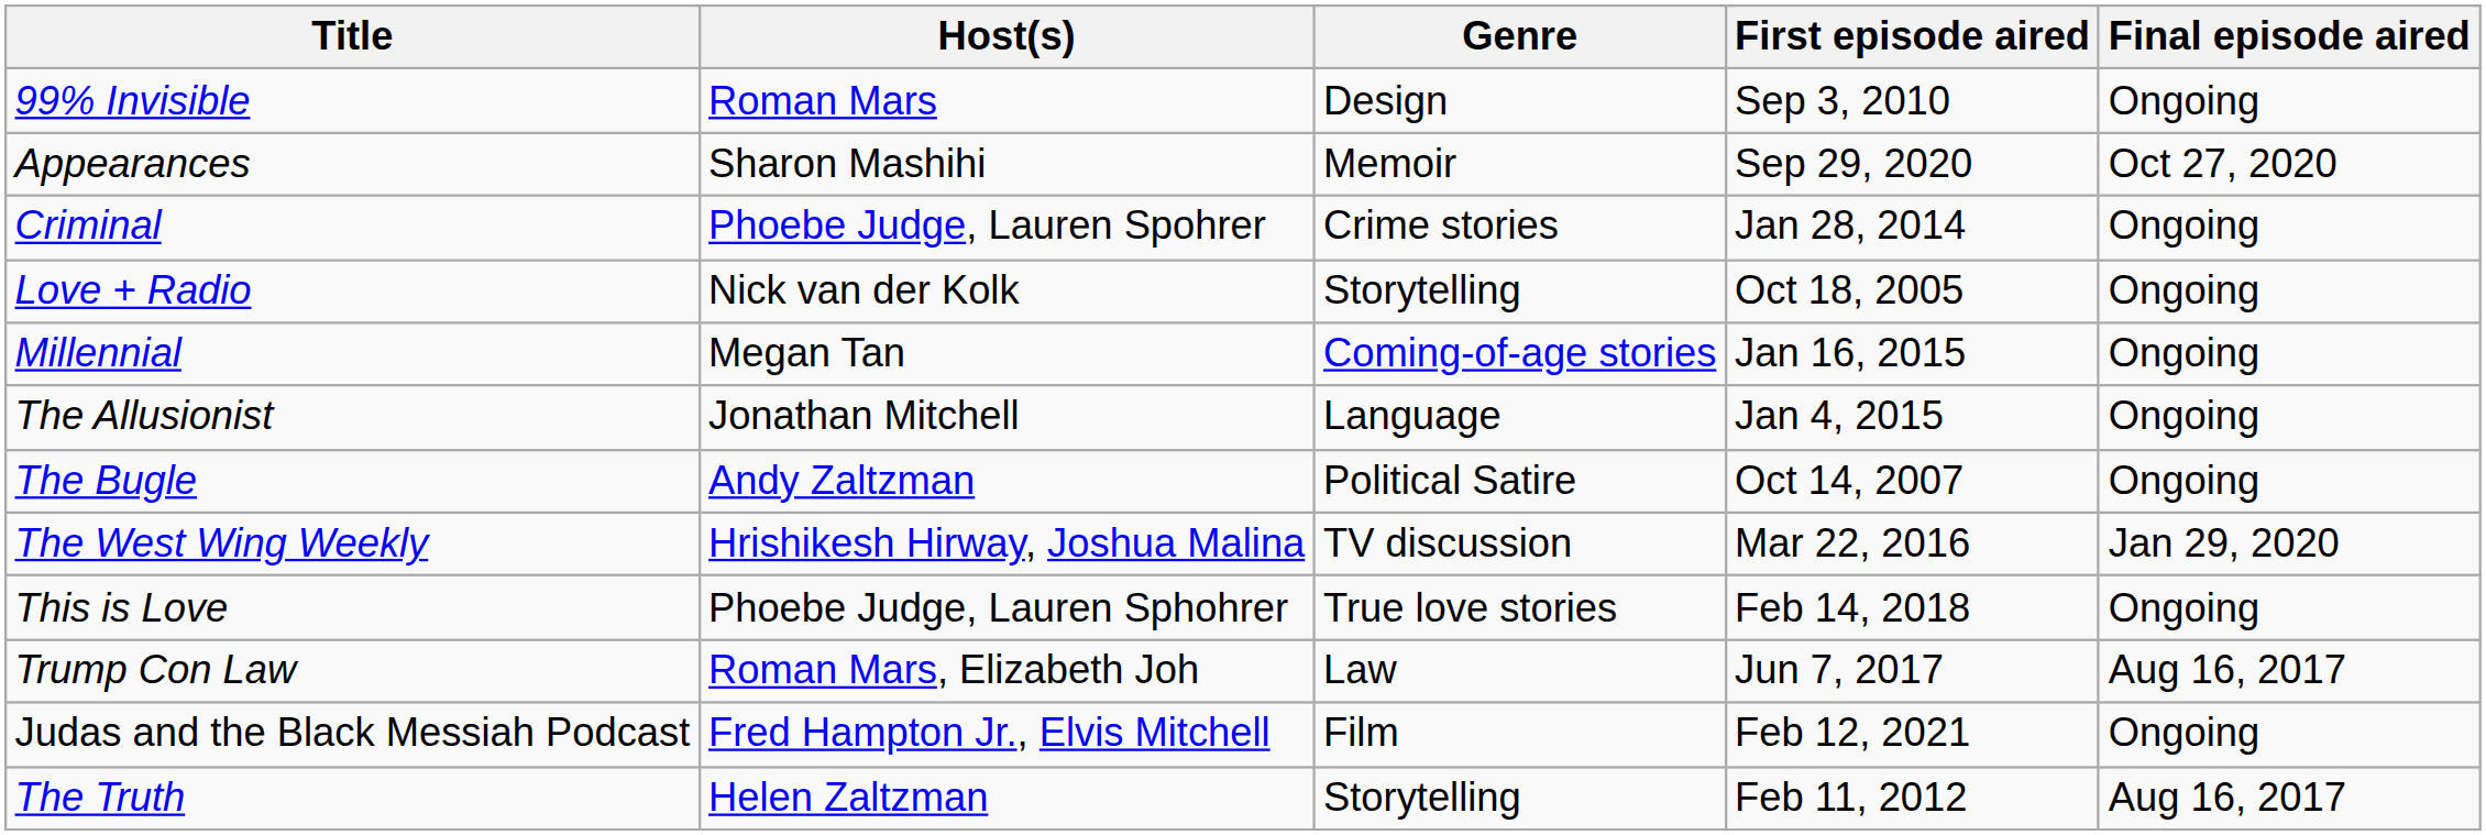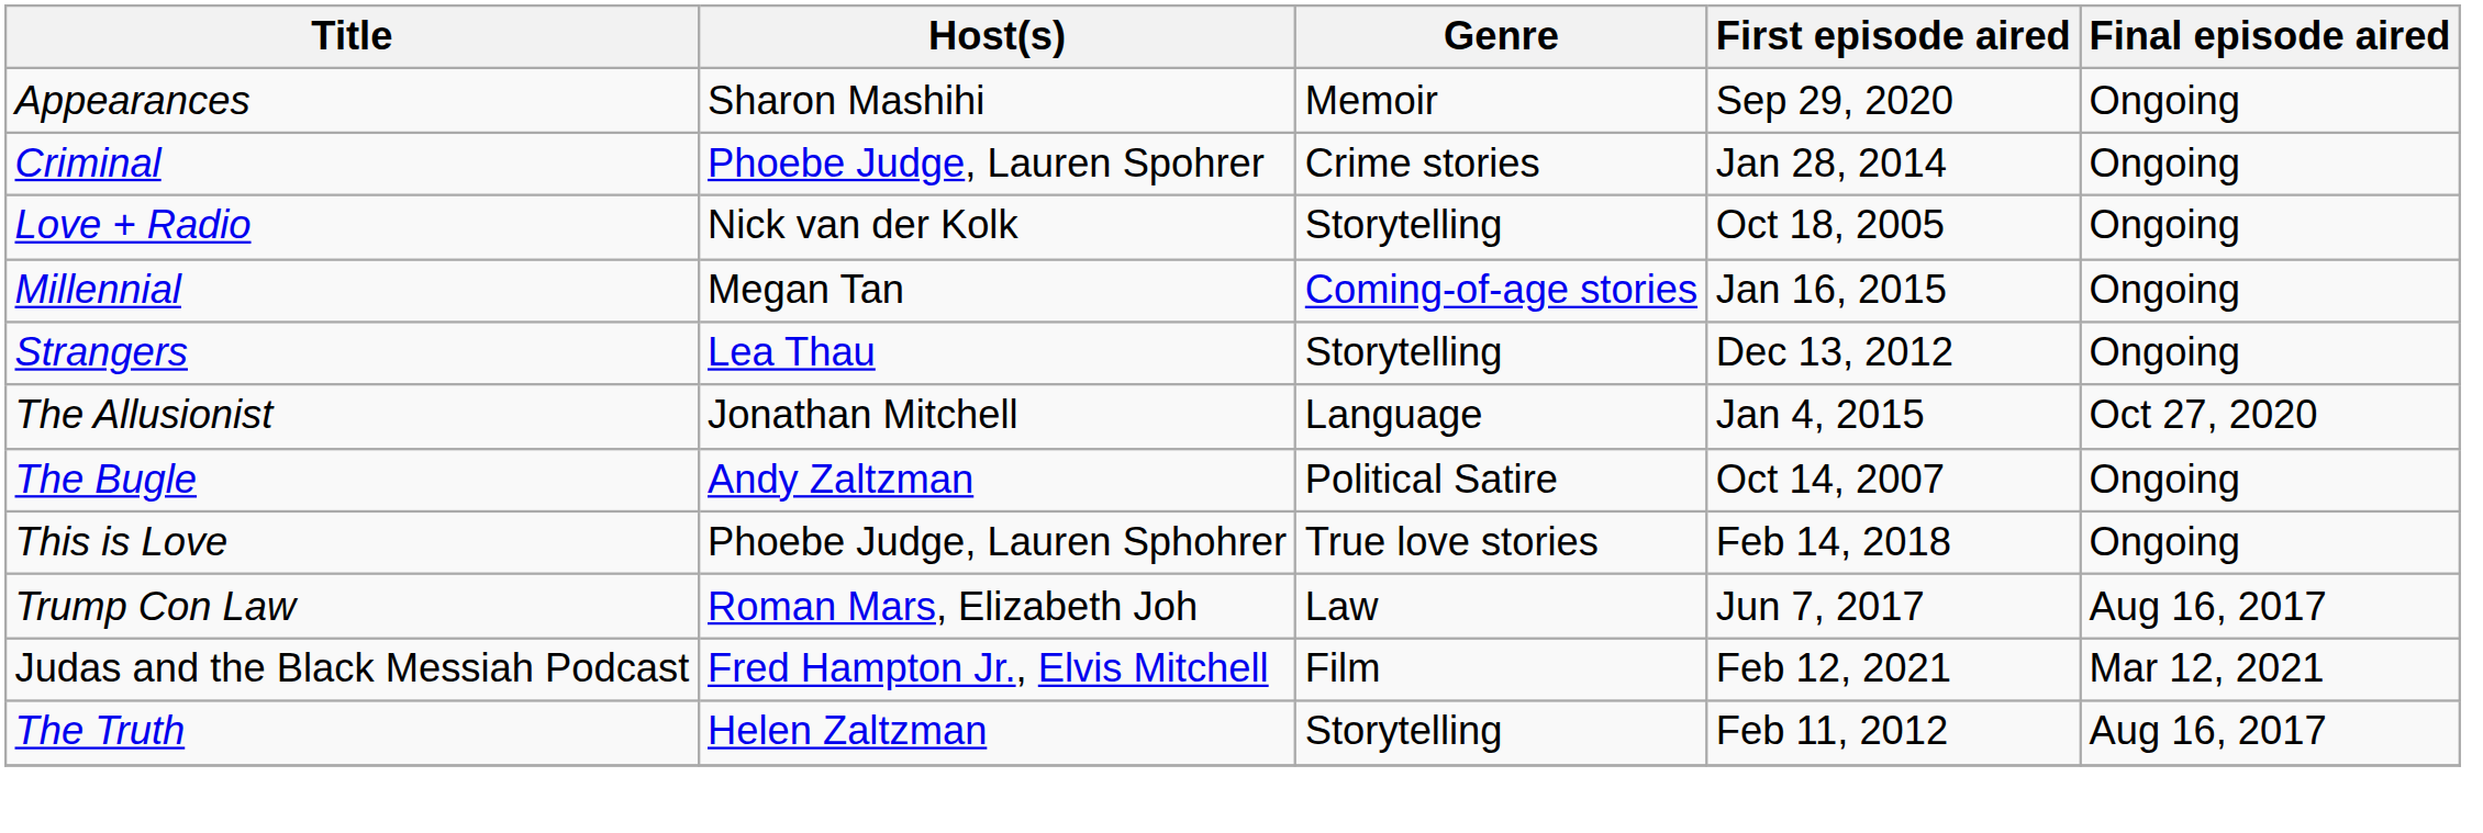- row: 99% Invisible | Roman Mars | Design | Sep 3, 2010 | Ongoing
Appearances | Final episode aired: Oct 27, 2020 -> Ongoing
+ row: Strangers | Lea Thau | Storytelling | Dec 13, 2012 | Ongoing
The Allusionist | Final episode aired: Ongoing -> Oct 27, 2020
- row: The West Wing Weekly | Hrishikesh Hirway, Joshua Malina | TV discussion | Mar 22, 2016 | Jan 29, 2020
Judas and the Black Messiah Podcast | Final episode aired: Ongoing -> Mar 12, 2021
